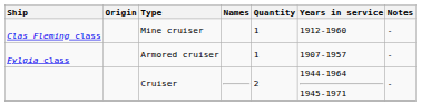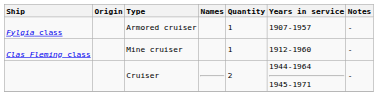rows swapped: Clas Fleming class <-> Fylgia class
